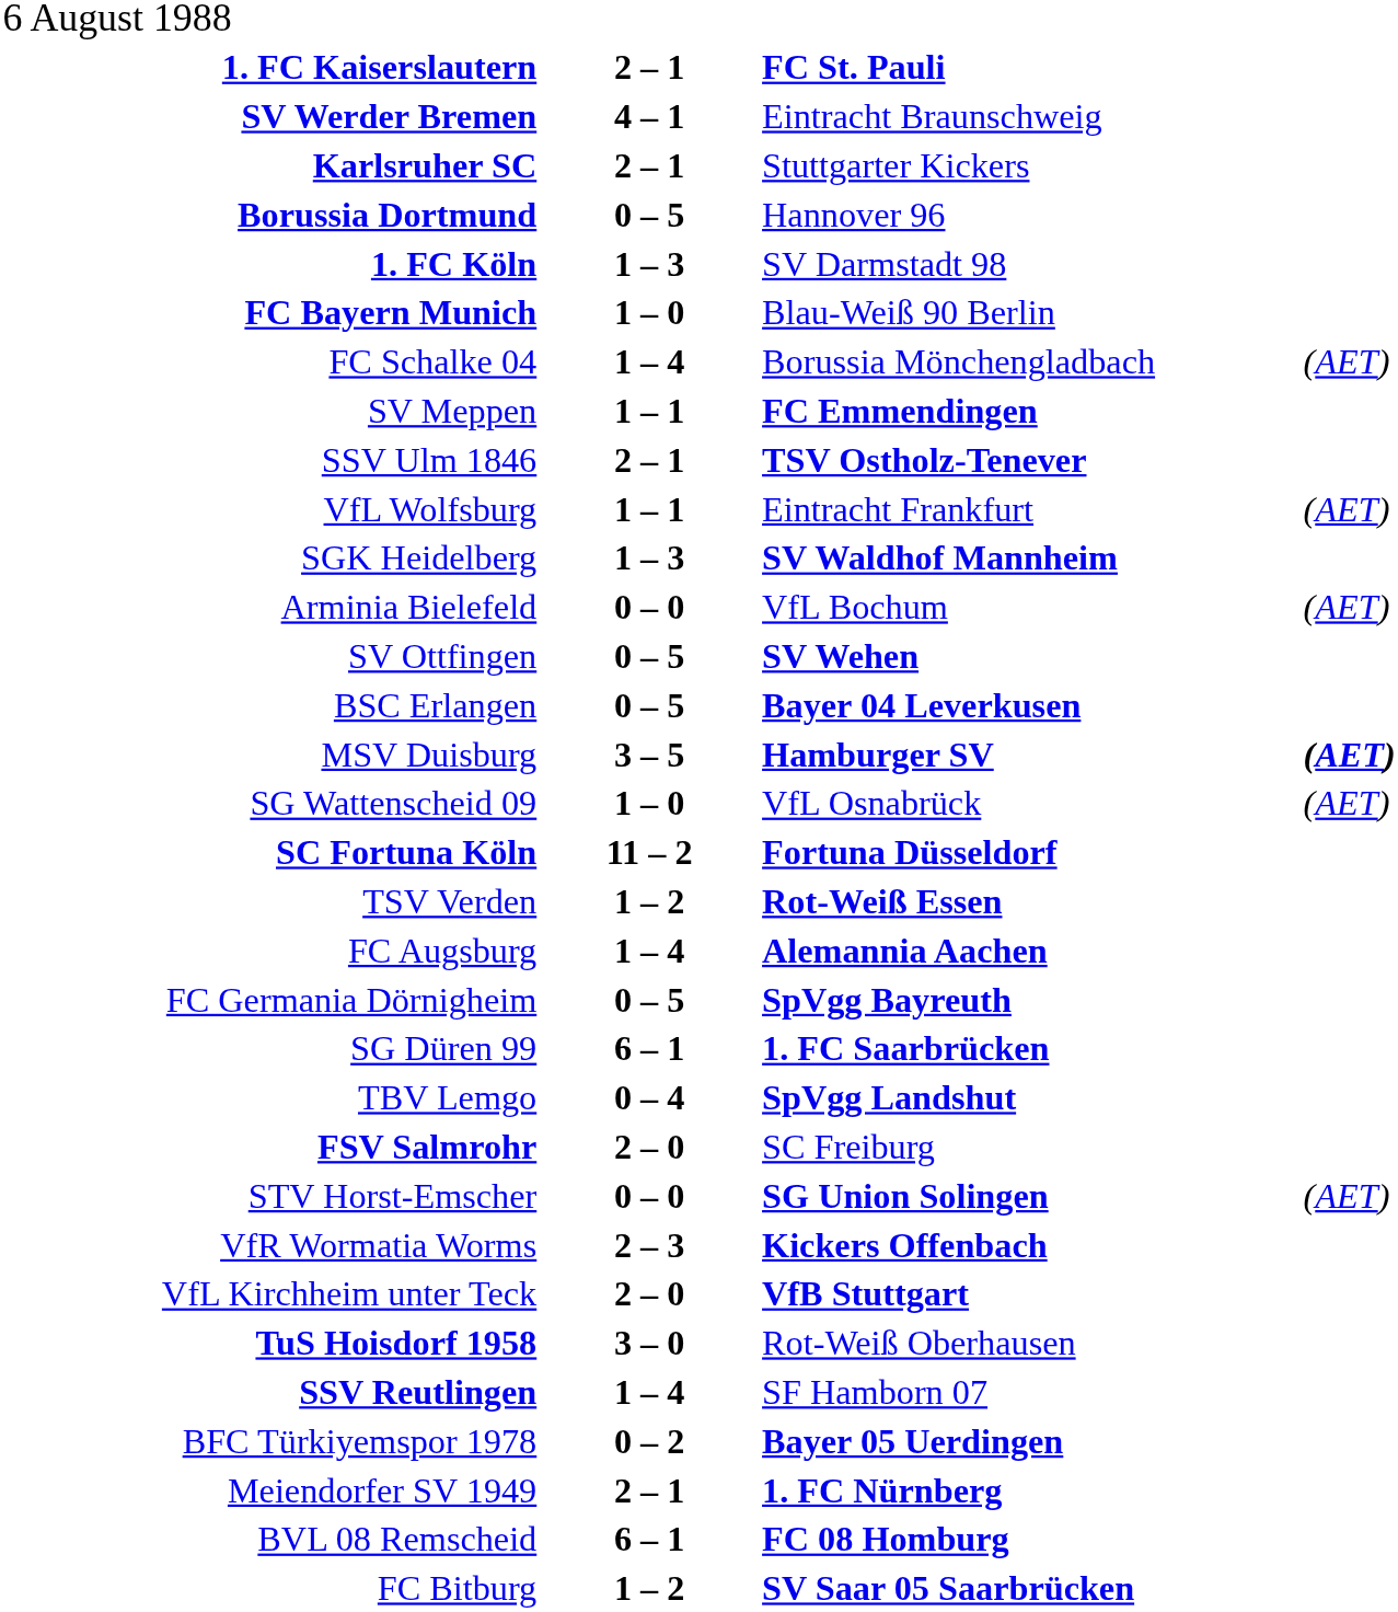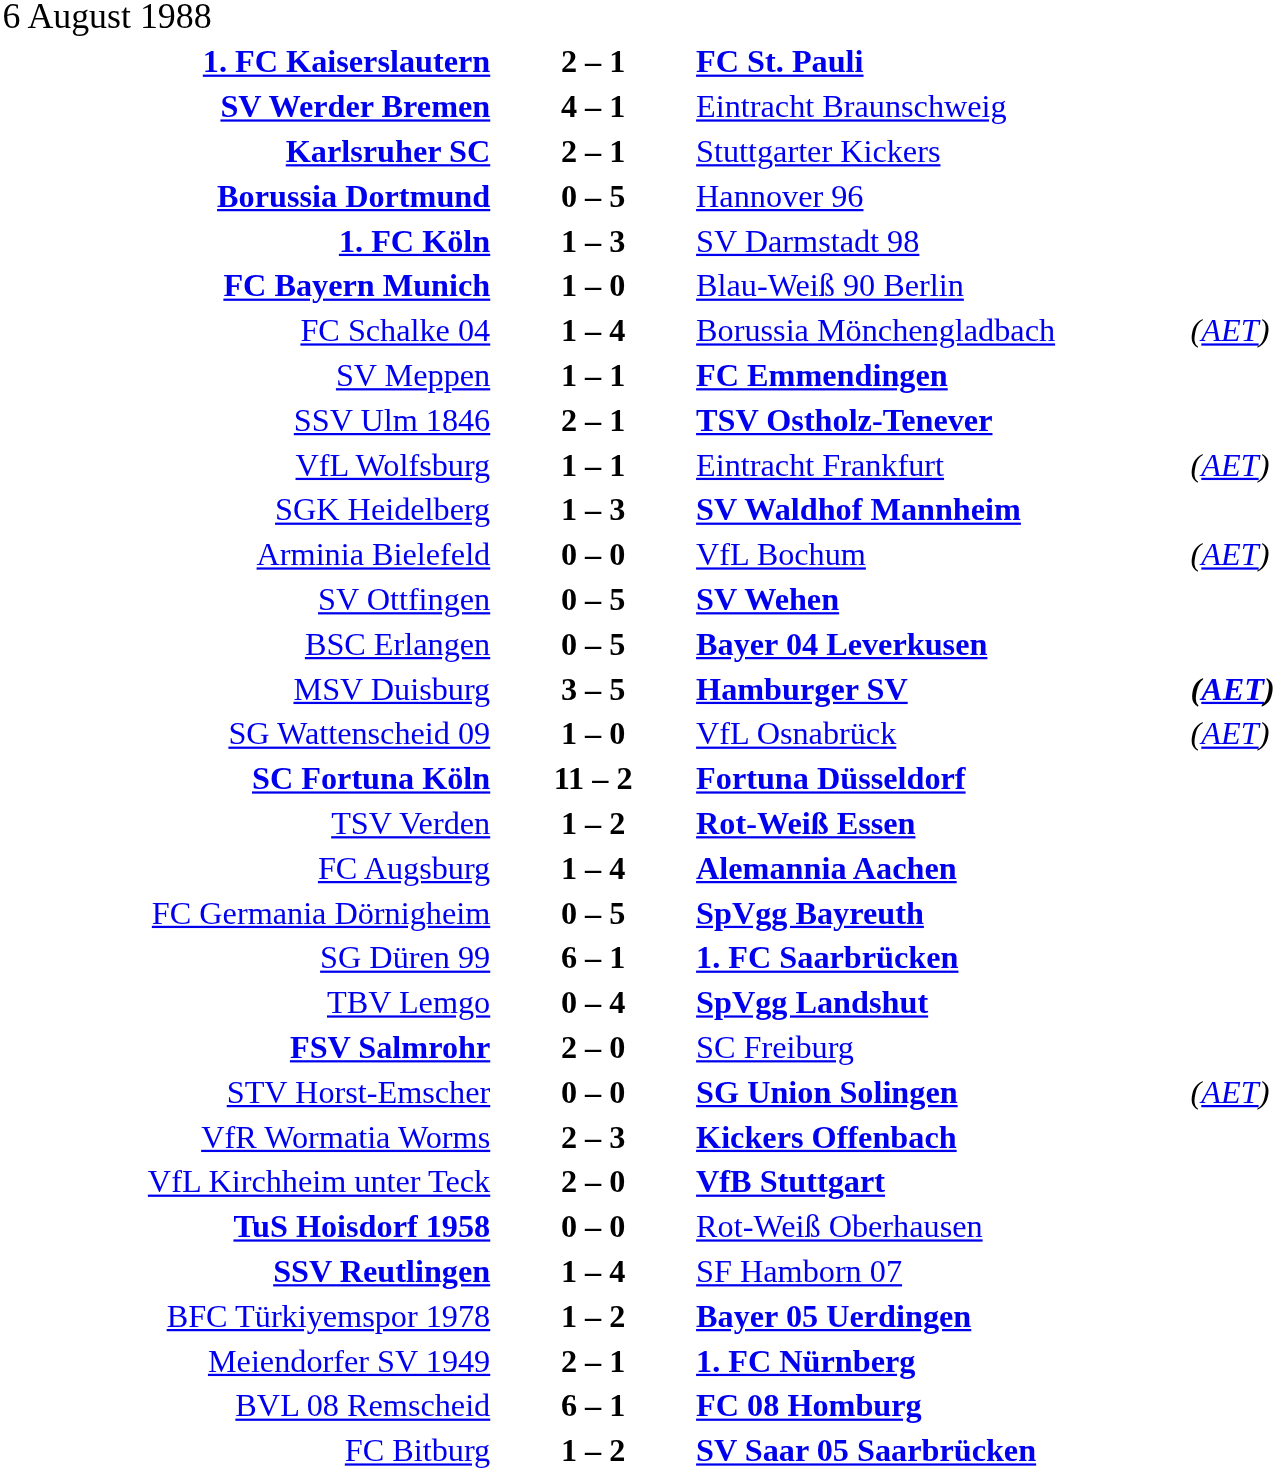TuS Hoisdorf 1958 | column 2: 3 – 0 -> 0 – 0
BFC Türkiyemspor 1978 | column 2: 0 – 2 -> 1 – 2
